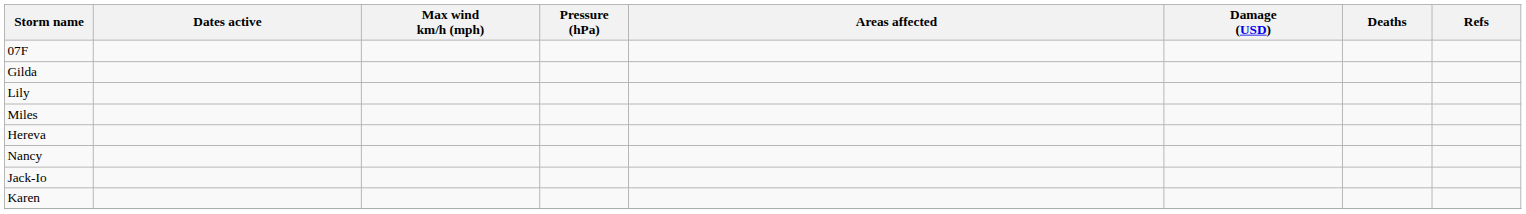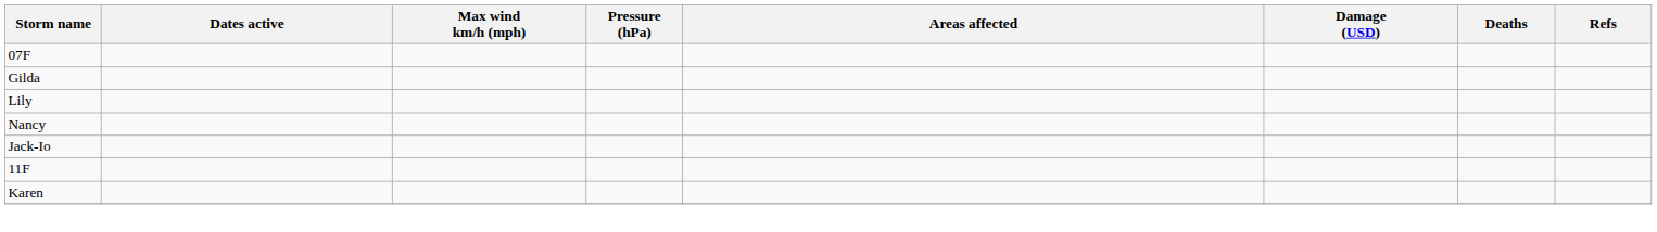- row: Miles
- row: Hereva
+ row: 11F
